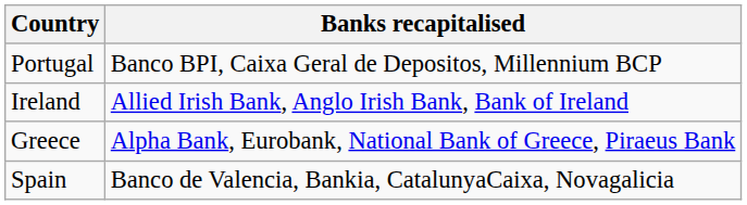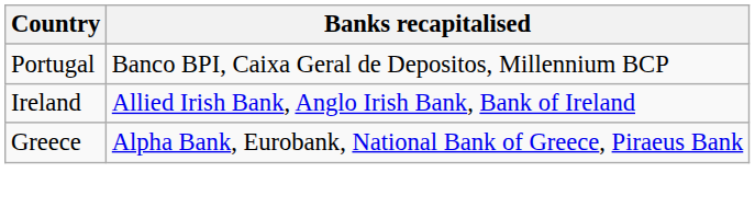- row: Spain | Banco de Valencia, Bankia, CatalunyaCaixa, Novagalicia
